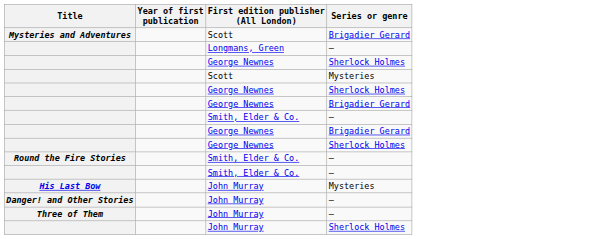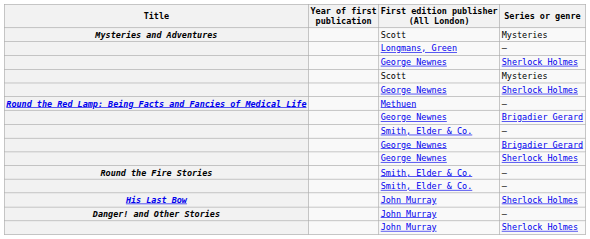Mysteries and Adventures | Series or genre: Brigadier Gerard -> Mysteries
+ row: Round the Red Lamp: Being Facts and Fancies of Medical Life | Methuen | –
His Last Bow | Series or genre: Mysteries -> Sherlock Holmes
- row: Three of Them | John Murray | –
